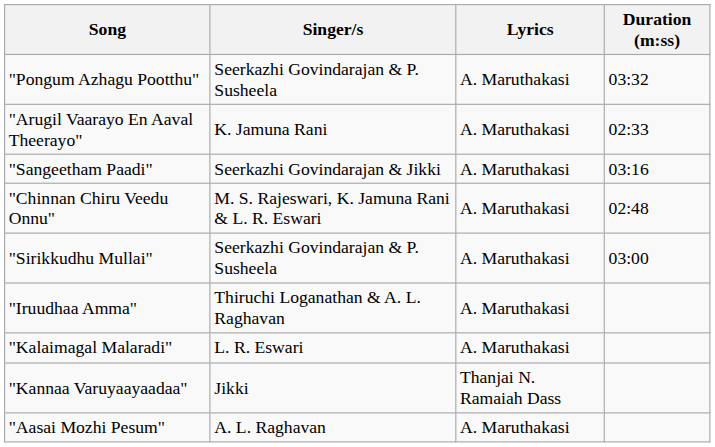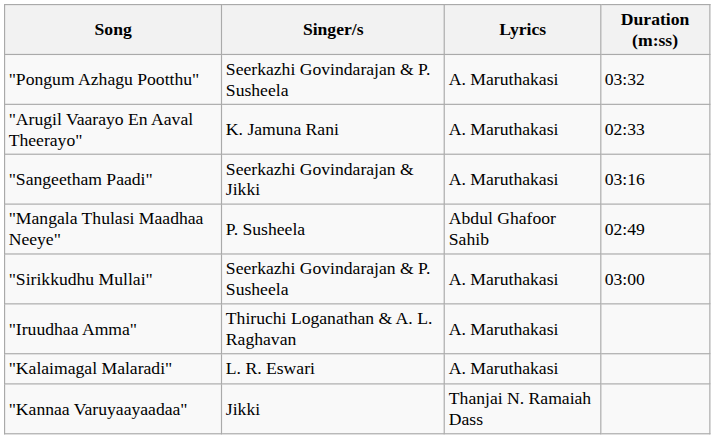+ row: "Mangala Thulasi Maadhaa Neeye" | P. Susheela | Abdul Ghafoor Sahib | 02:49
- row: "Chinnan Chiru Veedu Onnu" | M. S. Rajeswari, K. Jamuna Rani & L. R. Eswari | A. Maruthakasi | 02:48
- row: "Aasai Mozhi Pesum" | A. L. Raghavan | A. Maruthakasi
